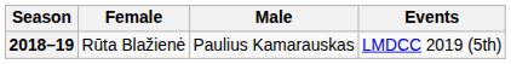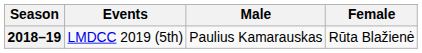columns swapped: Female <-> Events
